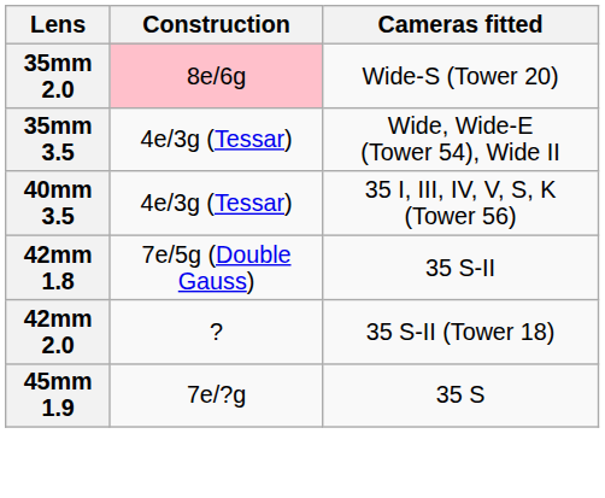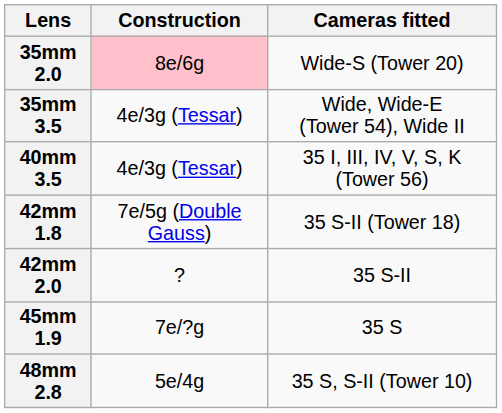42mm 1.8 | Cameras fitted: 35 S-II -> 35 S-II (Tower 18)
42mm 2.0 | Cameras fitted: 35 S-II (Tower 18) -> 35 S-II
+ row: 48mm 2.8 | 5e/4g | 35 S, S-II (Tower 10)
